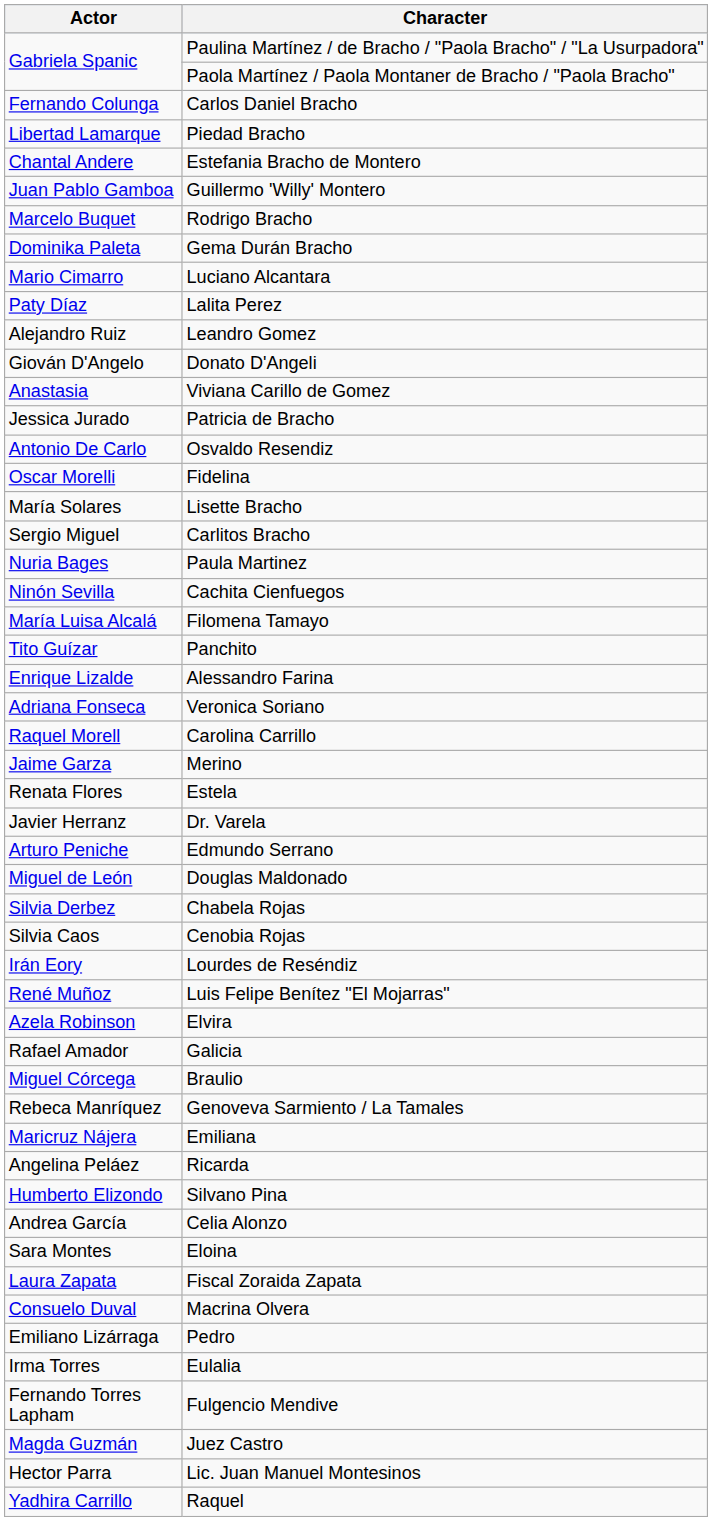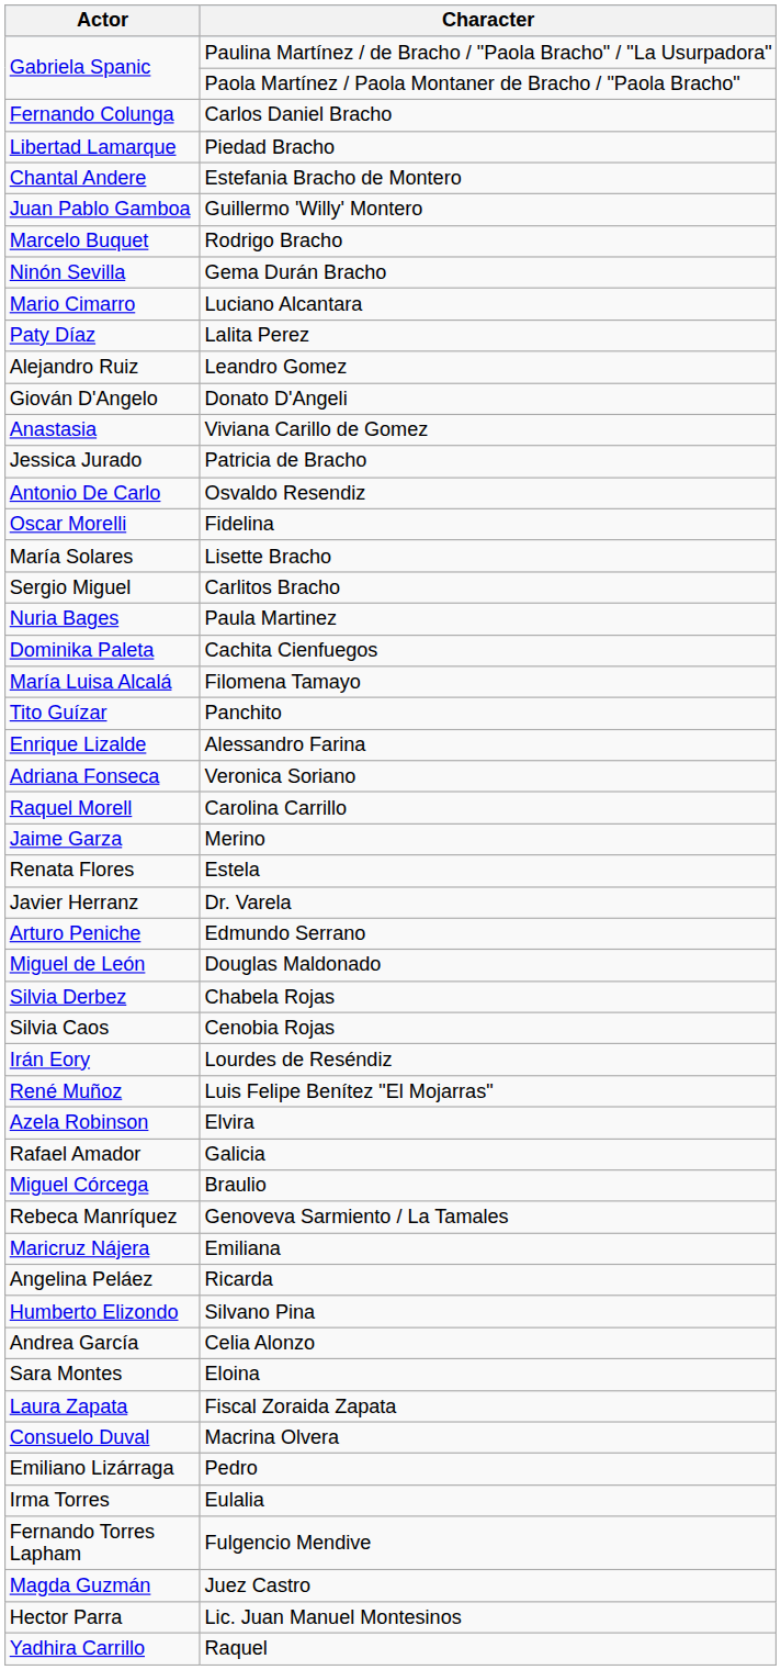Gema Durán Bracho | Actor: Dominika Paleta -> Ninón Sevilla
Cachita Cienfuegos | Actor: Ninón Sevilla -> Dominika Paleta
